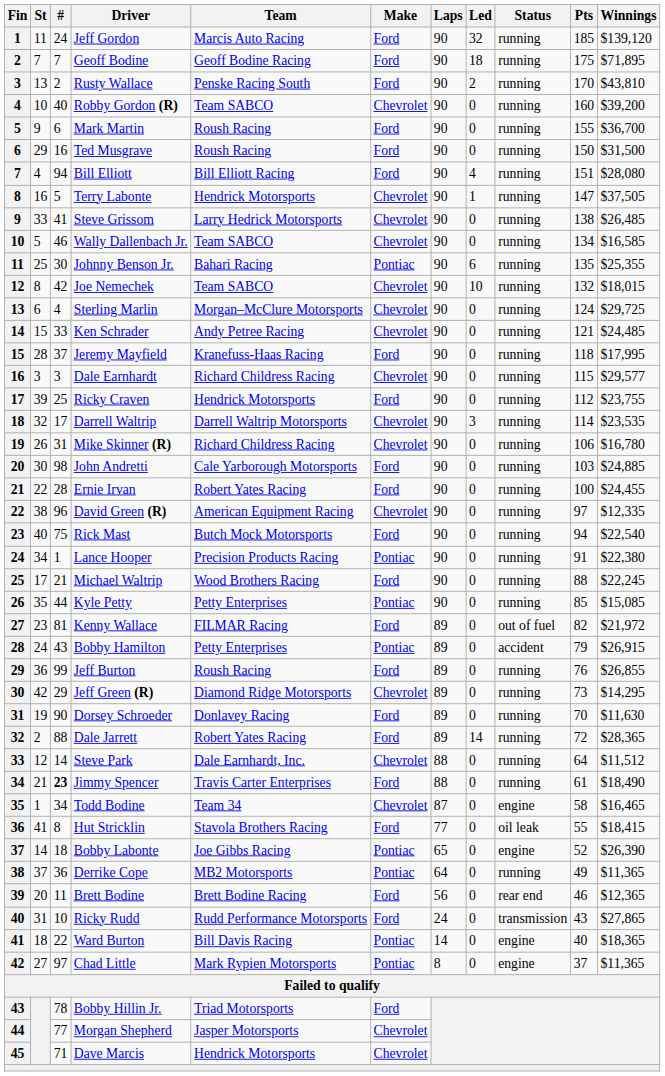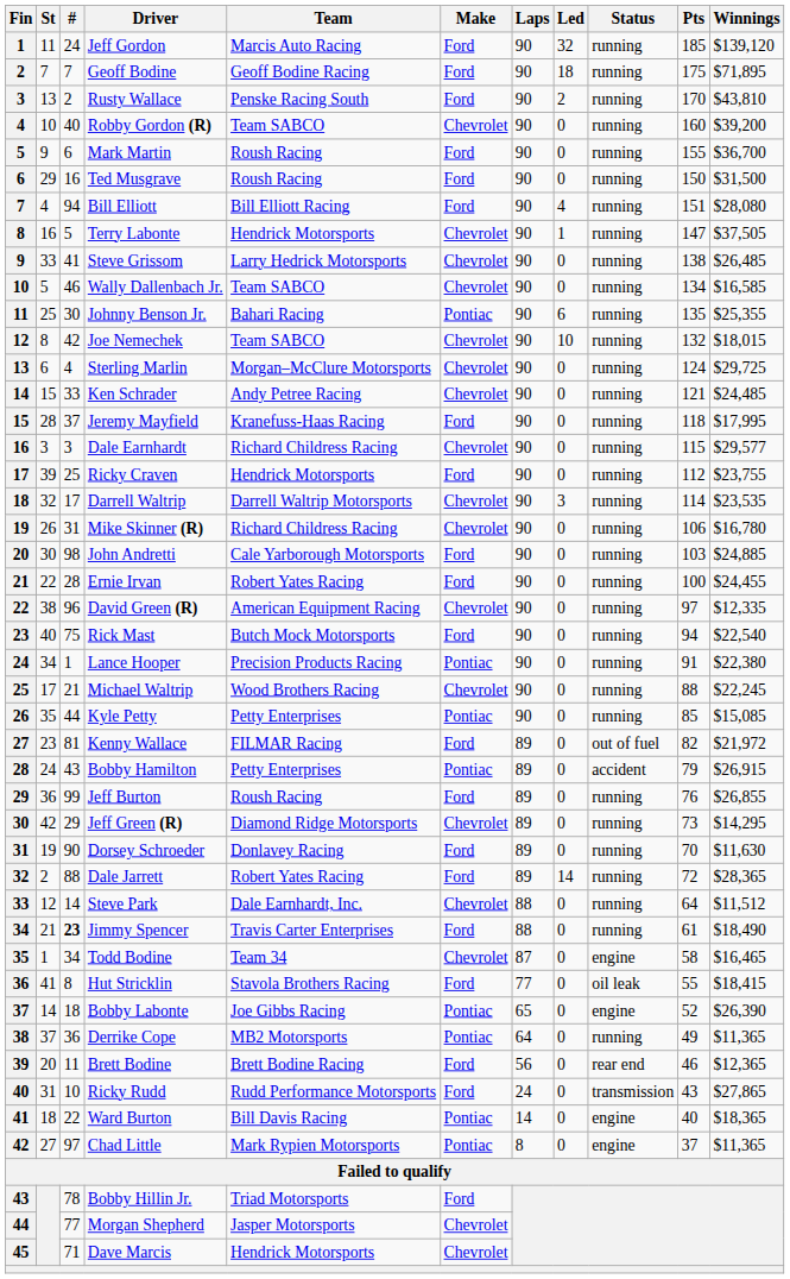Michael Waltrip | Make: Ford -> Chevrolet
